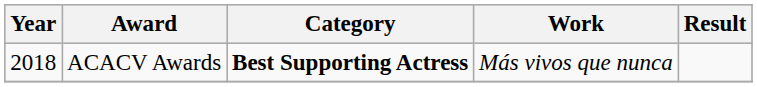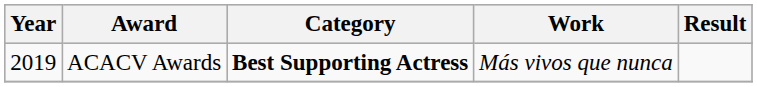ACACV Awards | Year: 2018 -> 2019
